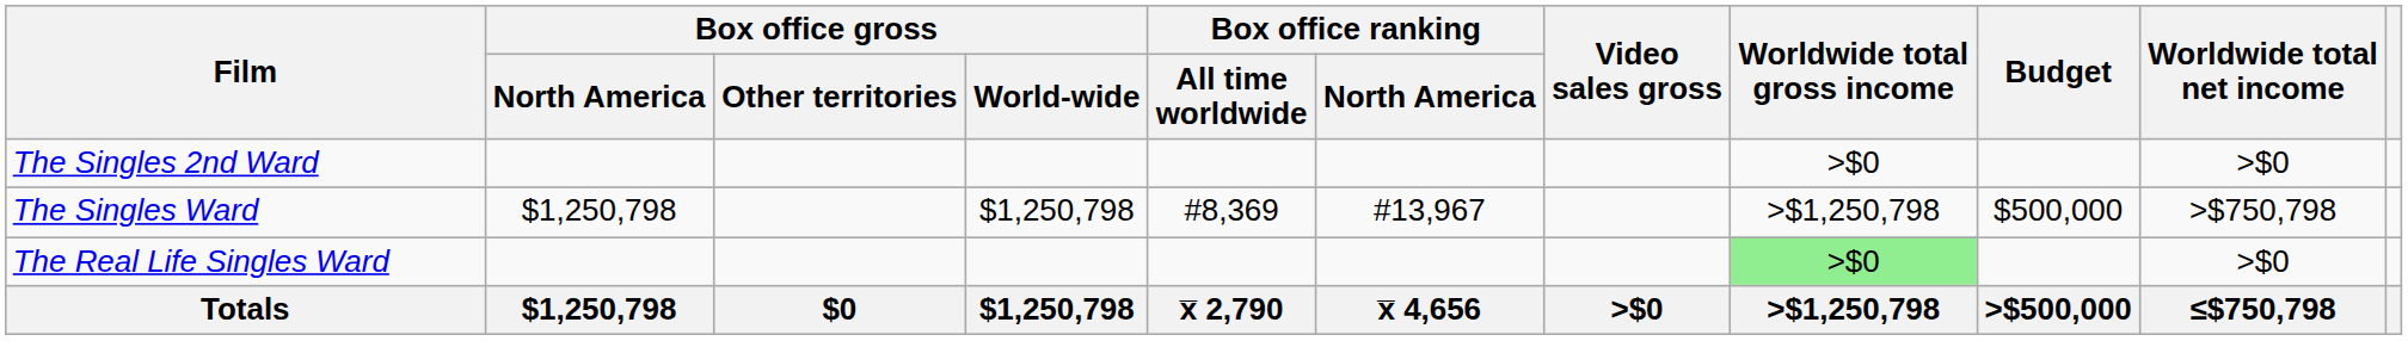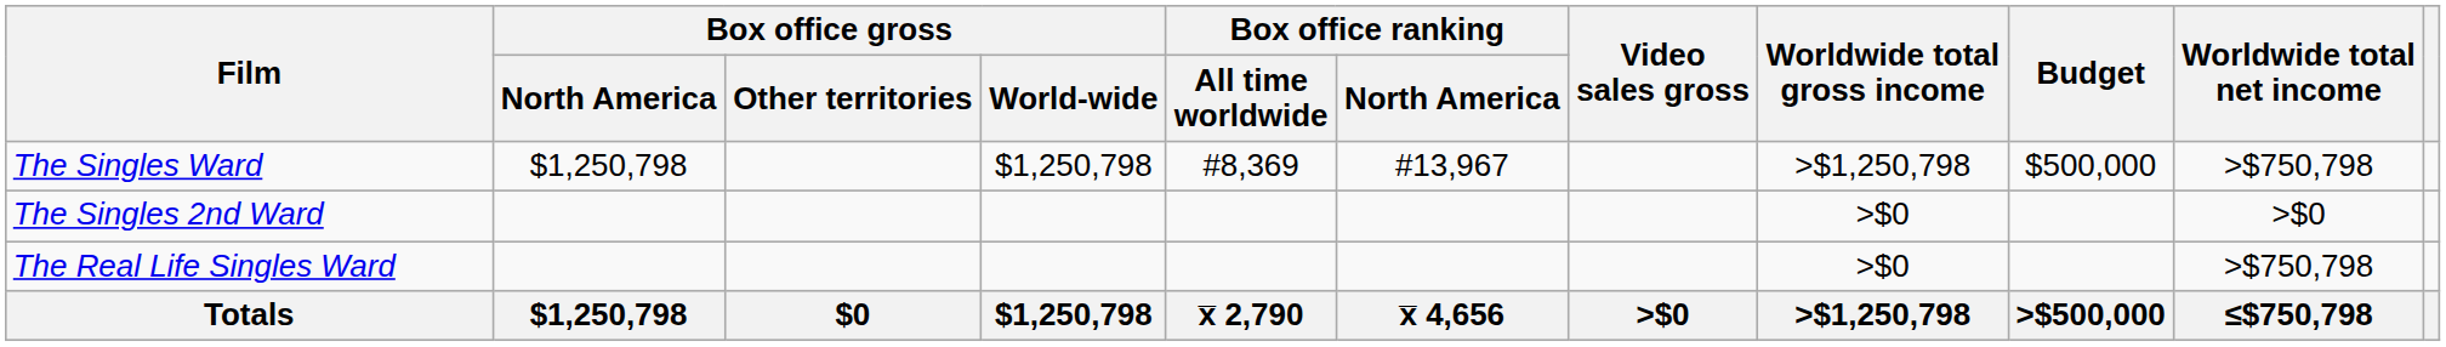rows swapped: The Singles Ward <-> The Singles 2nd Ward
The Real Life Singles Ward | Worldwide total gross income: lightgreen background -> no background
The Real Life Singles Ward | Worldwide total net income: >$0 -> >$750,798
